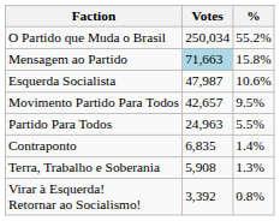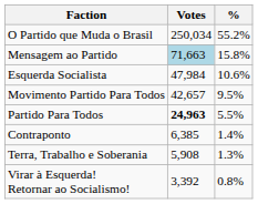Esquerda Socialista | Votes: 47,987 -> 47,984
Partido Para Todos | Votes: normal -> bold
Contraponto | Votes: 6,835 -> 6,385
